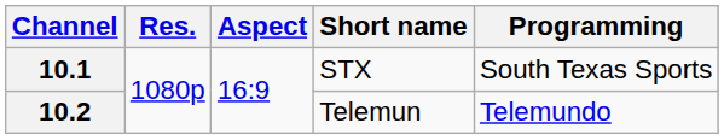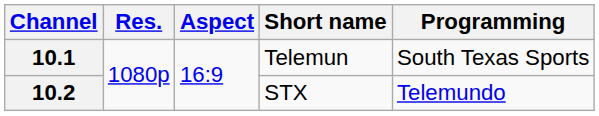10.1 | Short name: STX -> Telemun
10.2 | Short name: Telemun -> STX
